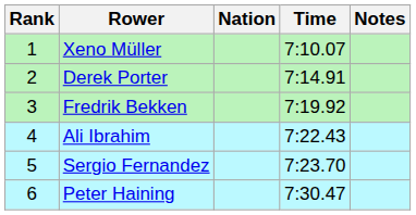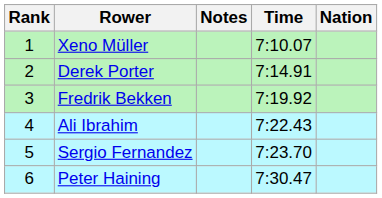columns swapped: Nation <-> Notes
